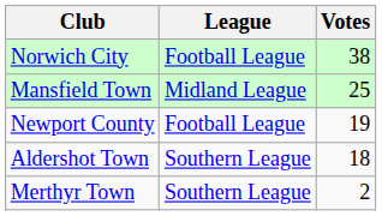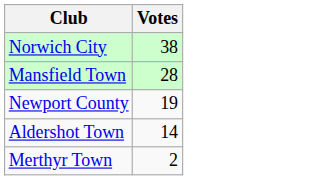- column: League | Football League | Midland League | Football League | Southern League | Southern League
Mansfield Town | Votes: 25 -> 28
Aldershot Town | Votes: 18 -> 14
